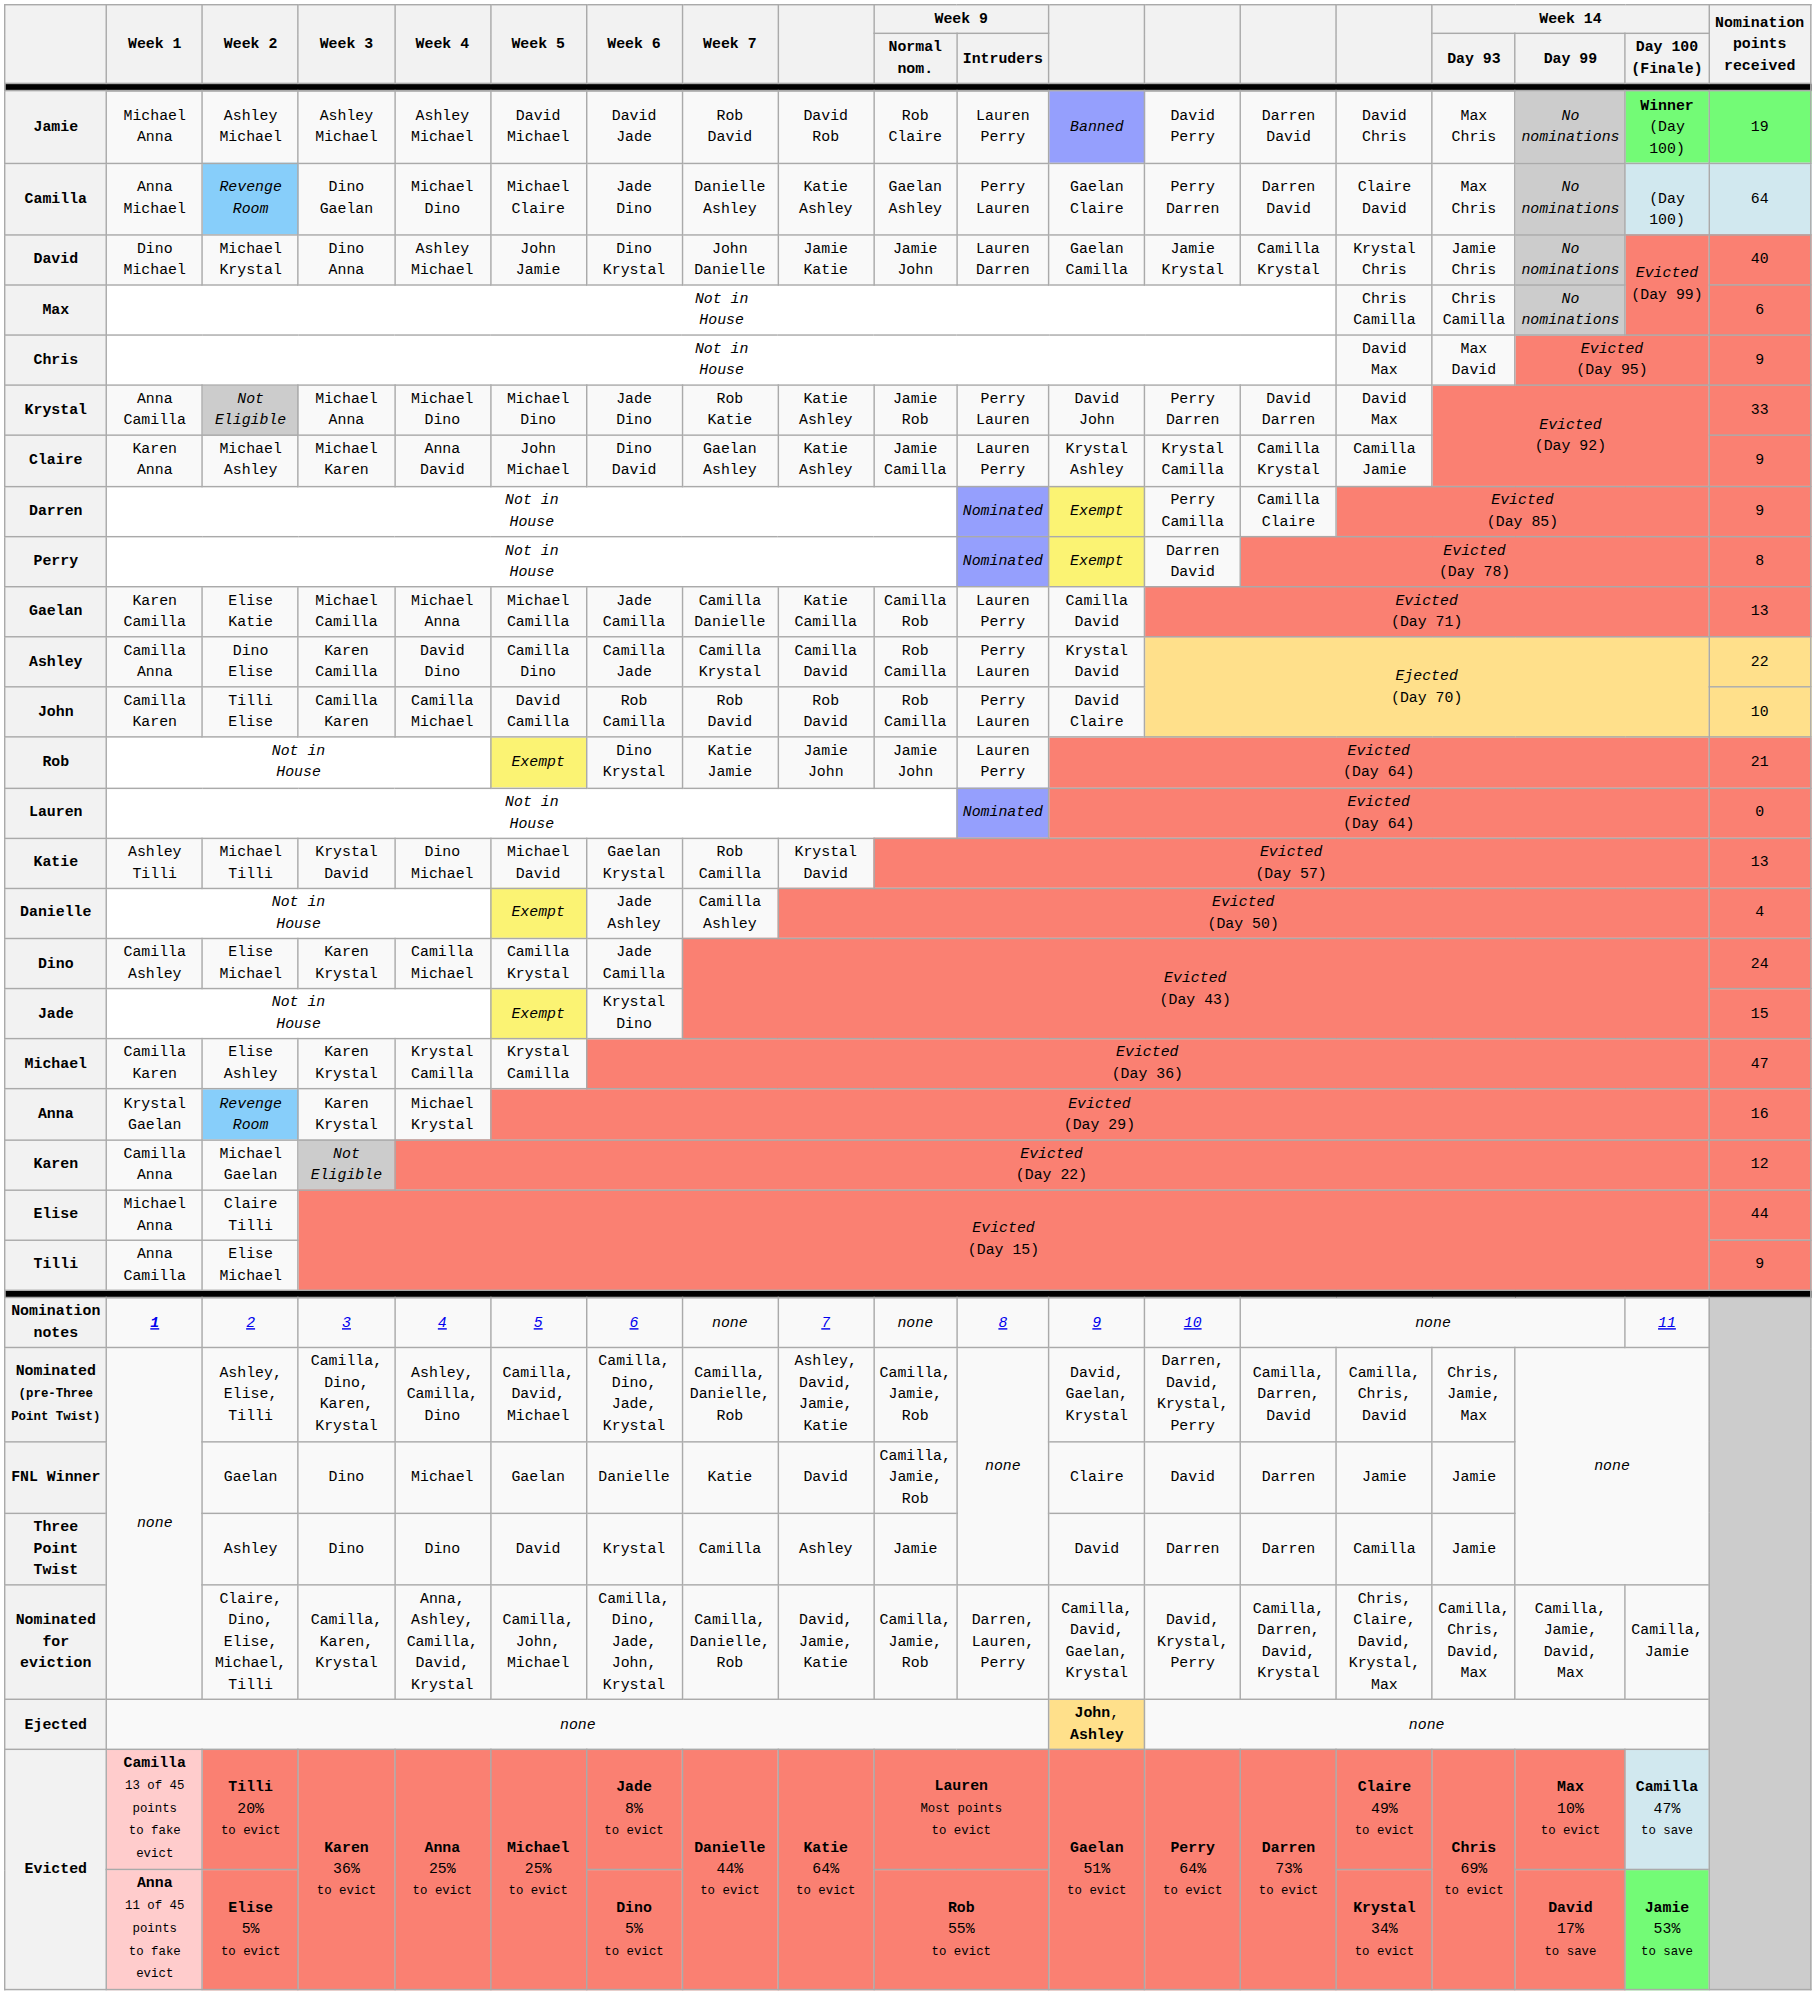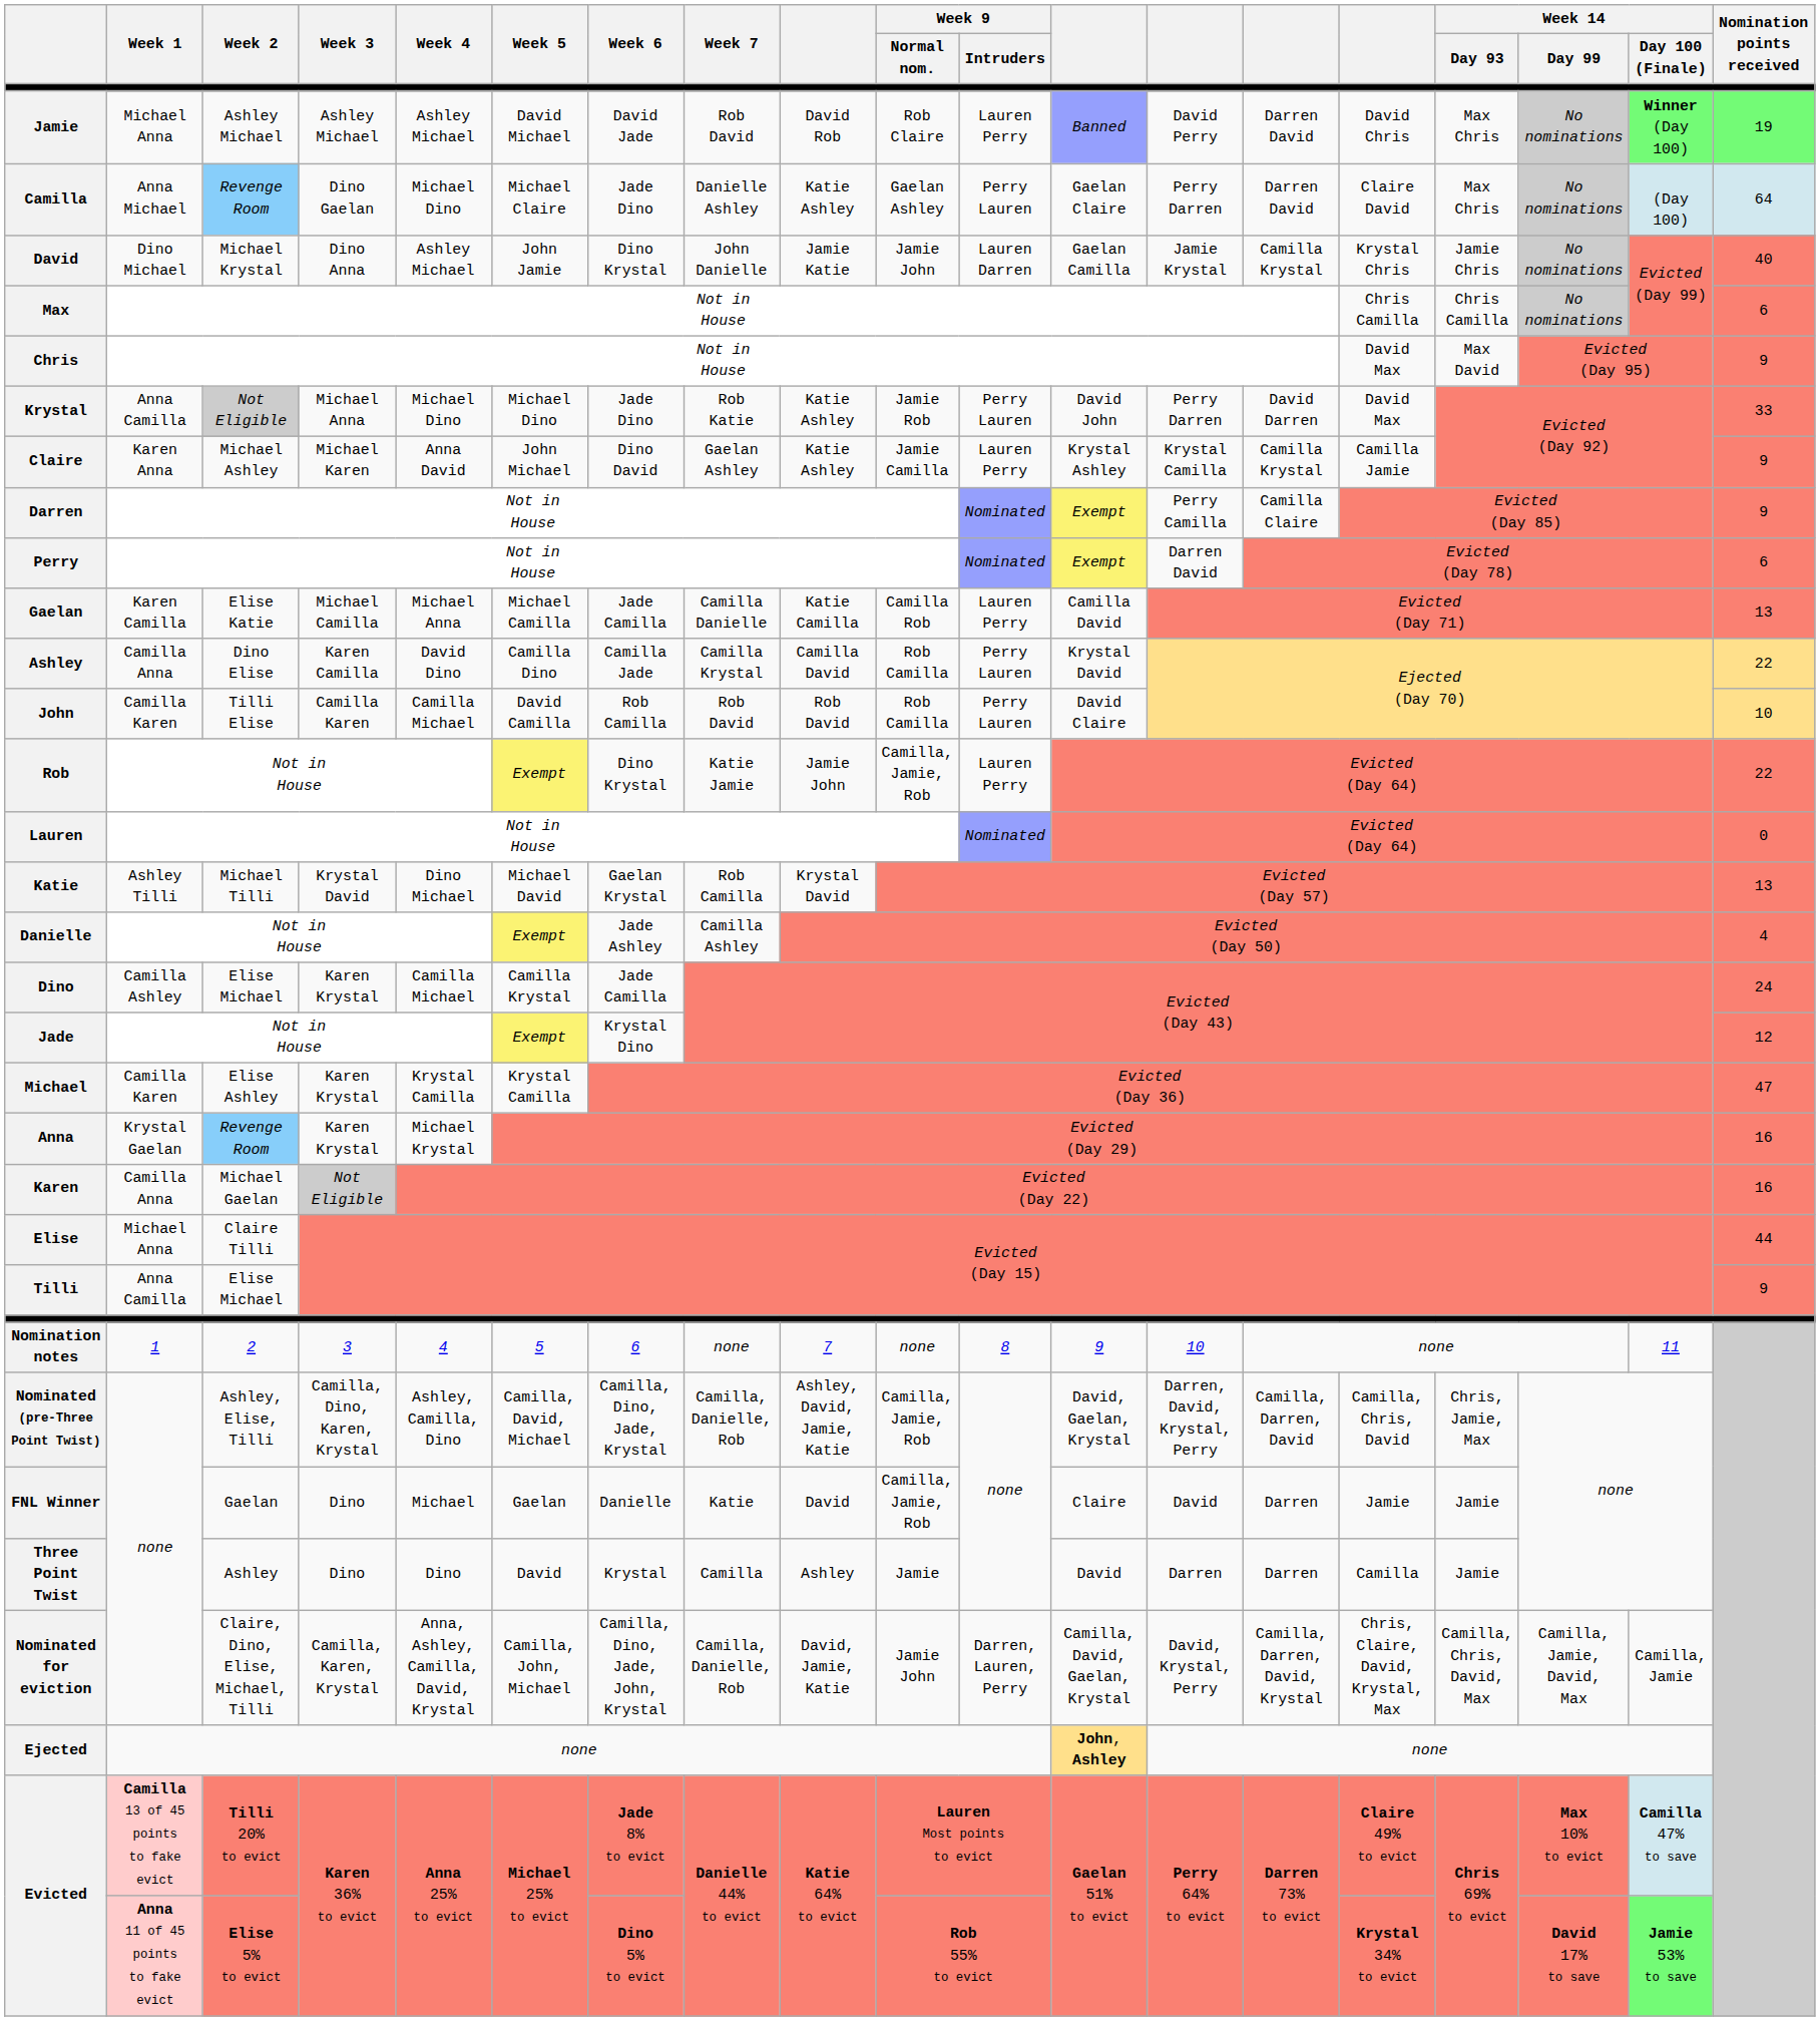Perry | Nomination points received: 8 -> 6
Rob | Week 9 / Normal nom.: Jamie John -> Camilla, Jamie, Rob
Rob | Nomination points received: 21 -> 22
Jade | Nomination points received: 15 -> 12
Karen | Nomination points received: 12 -> 16
Nomination notes | Week 1: bold -> normal
Nominated for eviction | Week 9 / Normal nom.: Camilla, Jamie, Rob -> Jamie John
